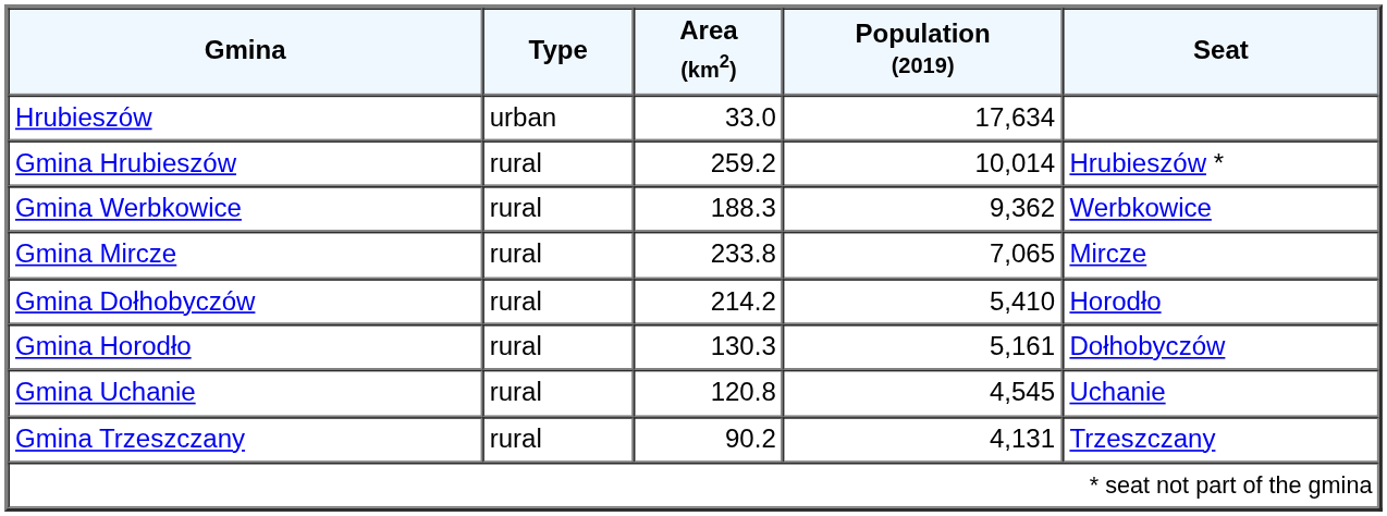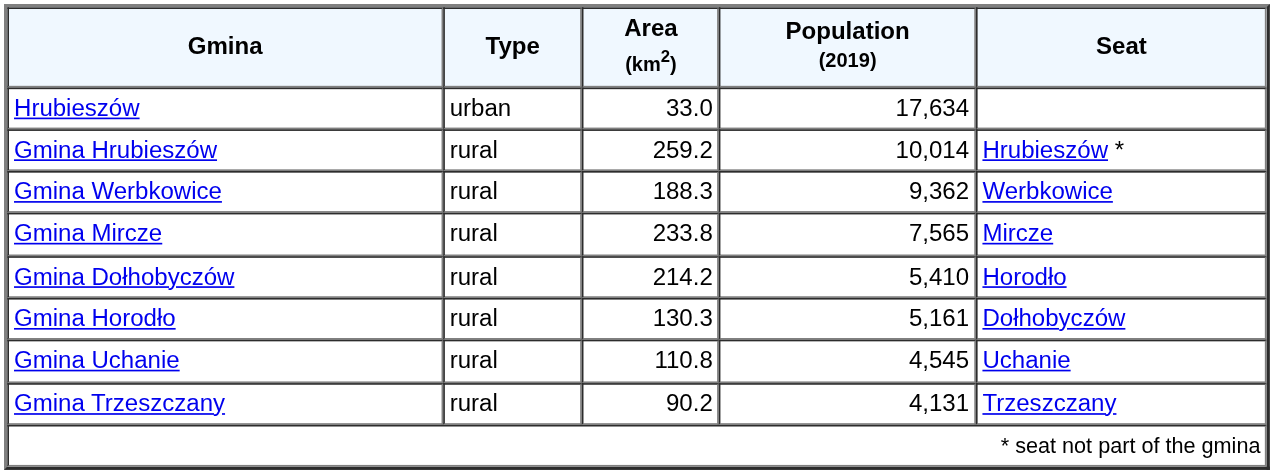Gmina Mircze | Population (2019): 7,065 -> 7,565
Gmina Uchanie | Area (km2): 120.8 -> 110.8
